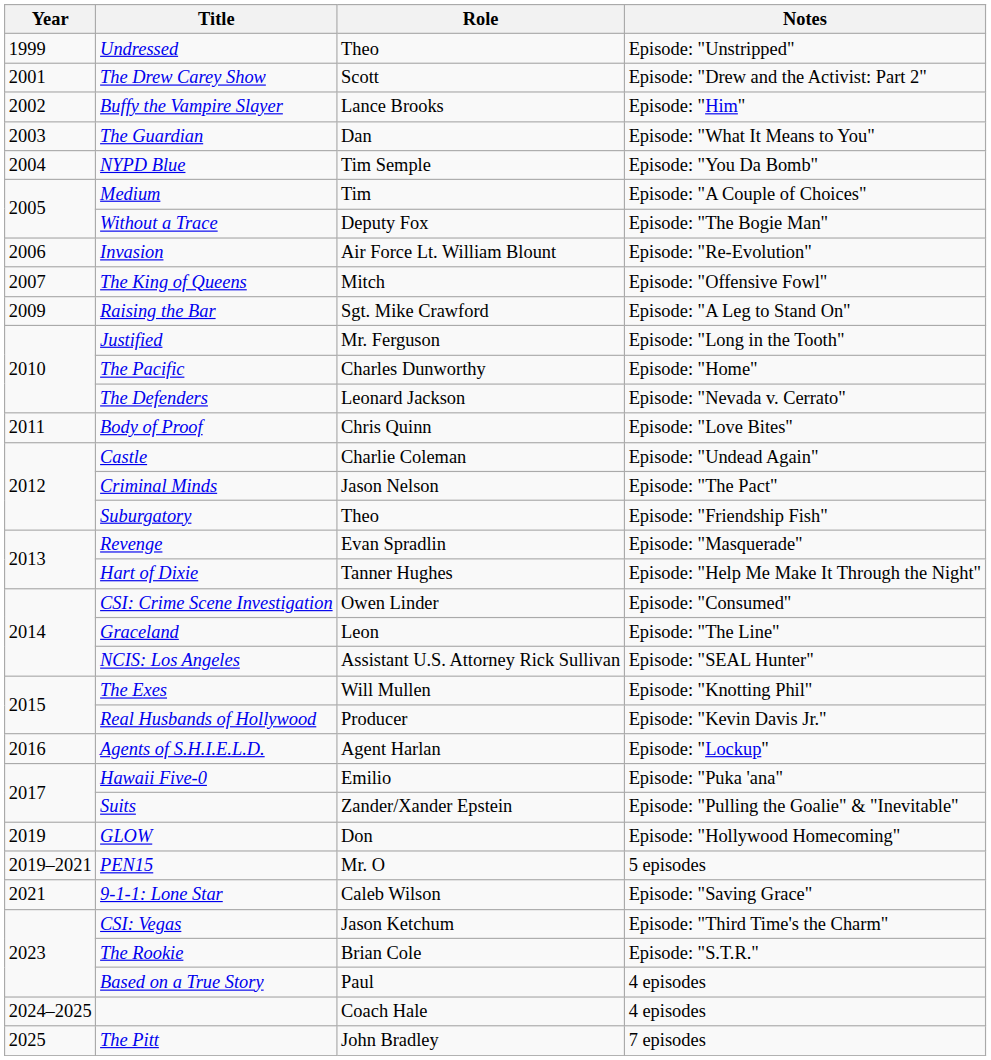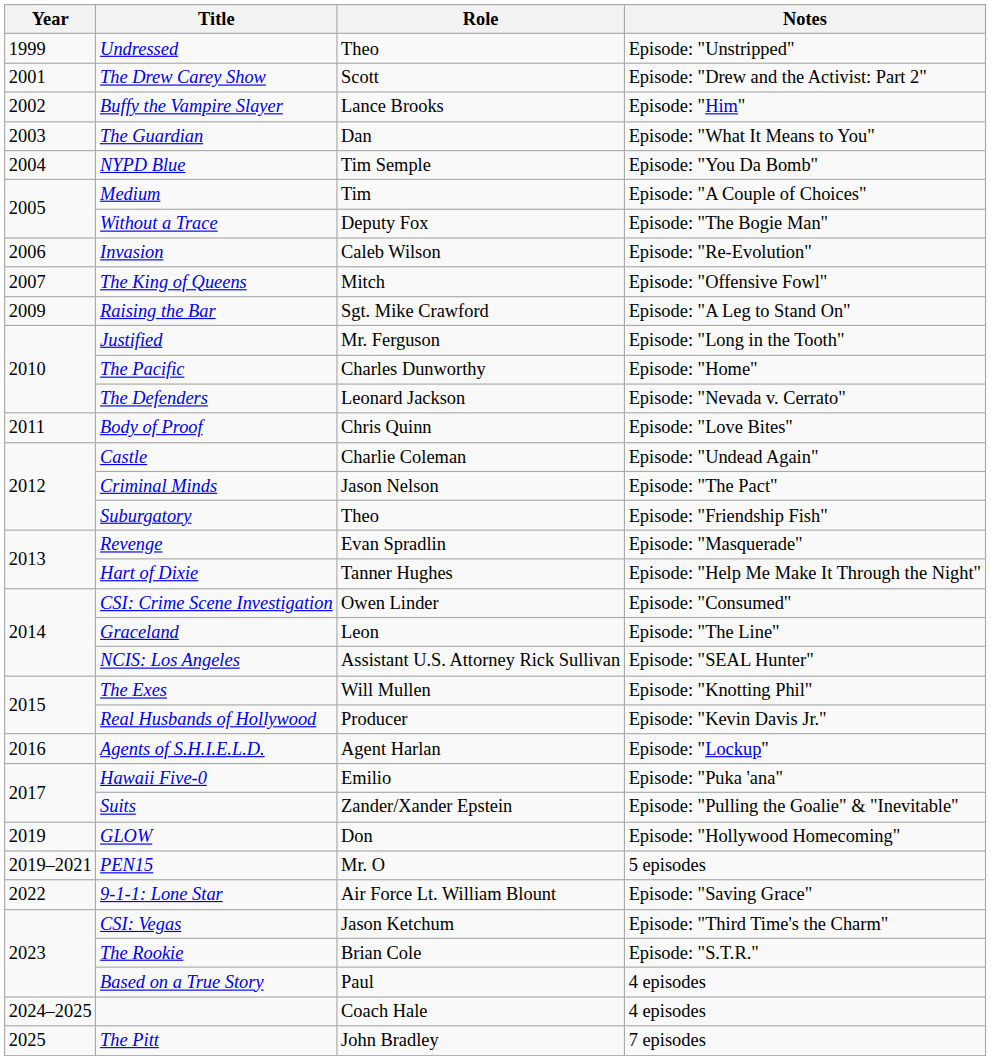Invasion | Role: Air Force Lt. William Blount -> Caleb Wilson
9-1-1: Lone Star | Year: 2021 -> 2022
9-1-1: Lone Star | Role: Caleb Wilson -> Air Force Lt. William Blount
